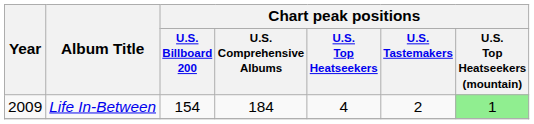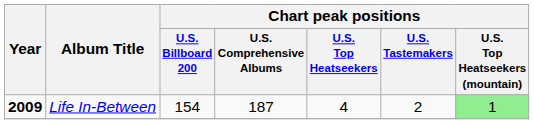Life In-Between | Year: normal -> bold
Life In-Between | Chart peak positions / U.S. Comprehensive Albums: 184 -> 187
